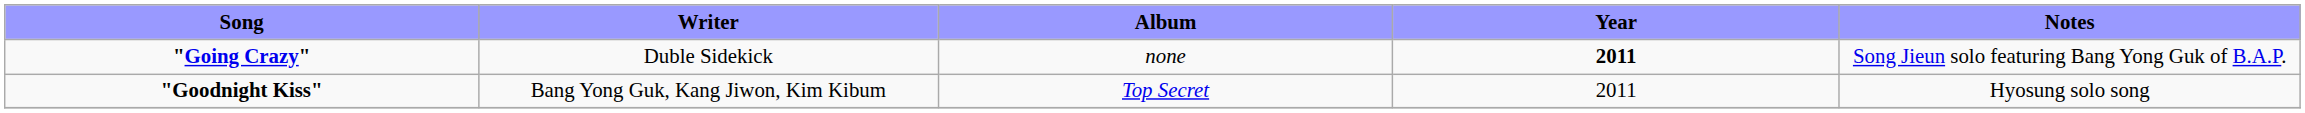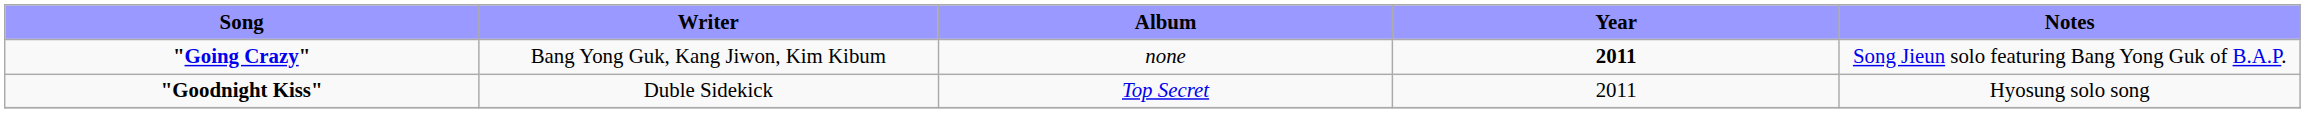"Going Crazy" | Writer: Duble Sidekick -> Bang Yong Guk, Kang Jiwon, Kim Kibum
"Goodnight Kiss" | Writer: Bang Yong Guk, Kang Jiwon, Kim Kibum -> Duble Sidekick
